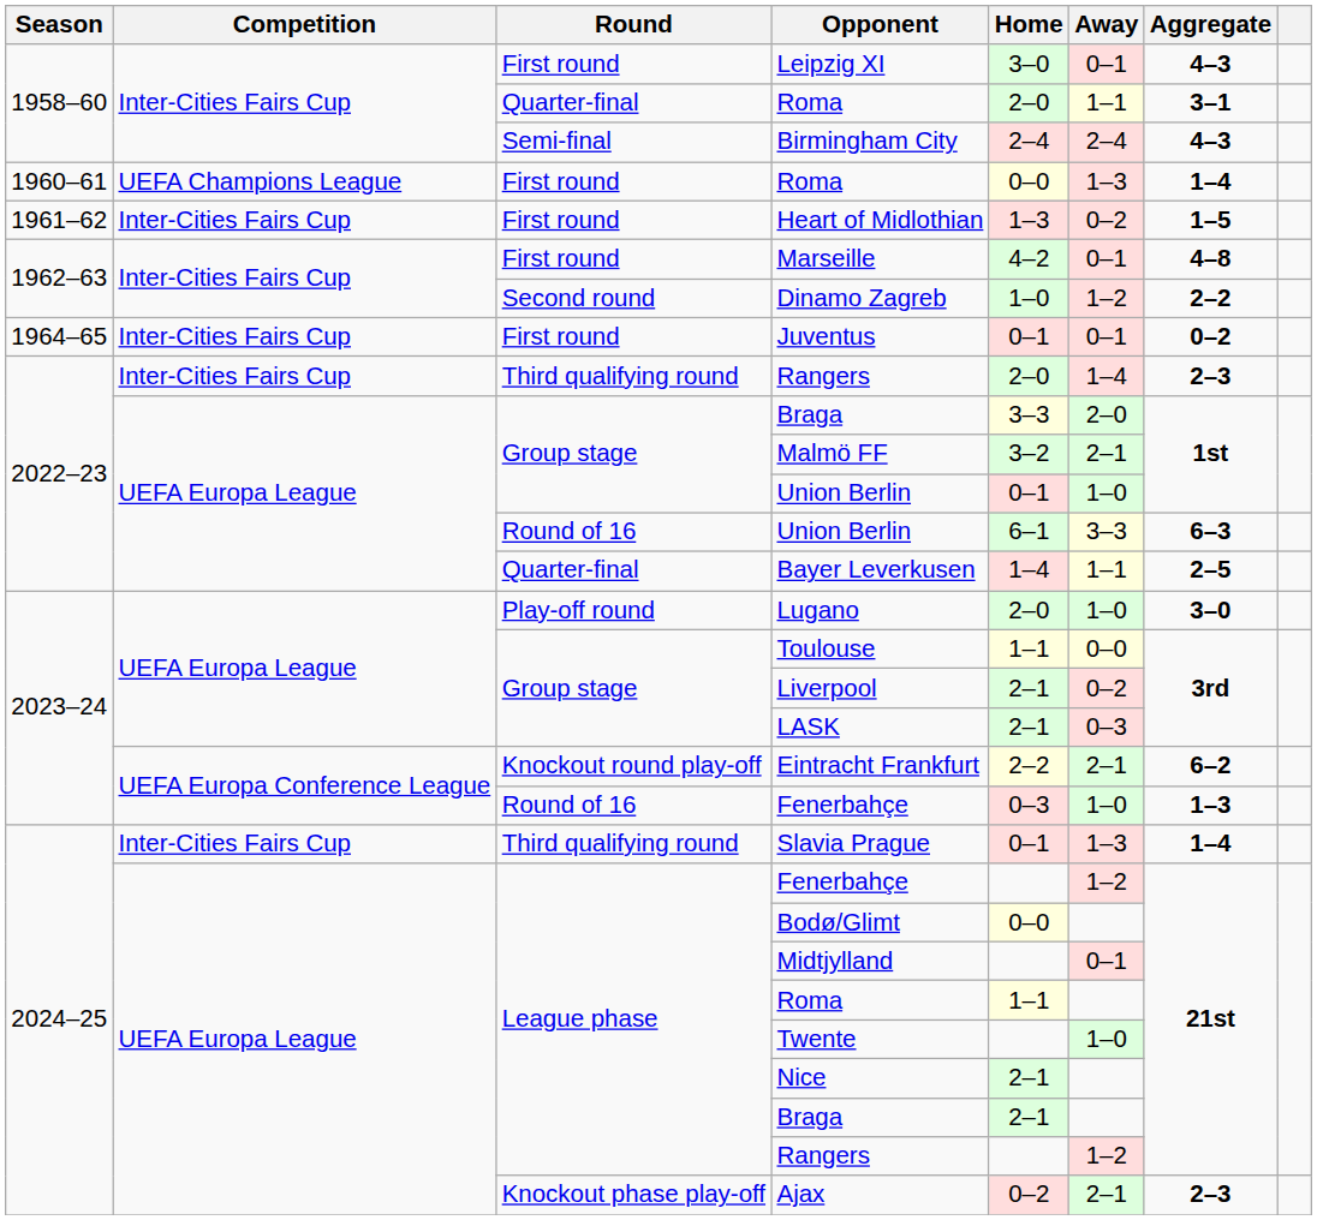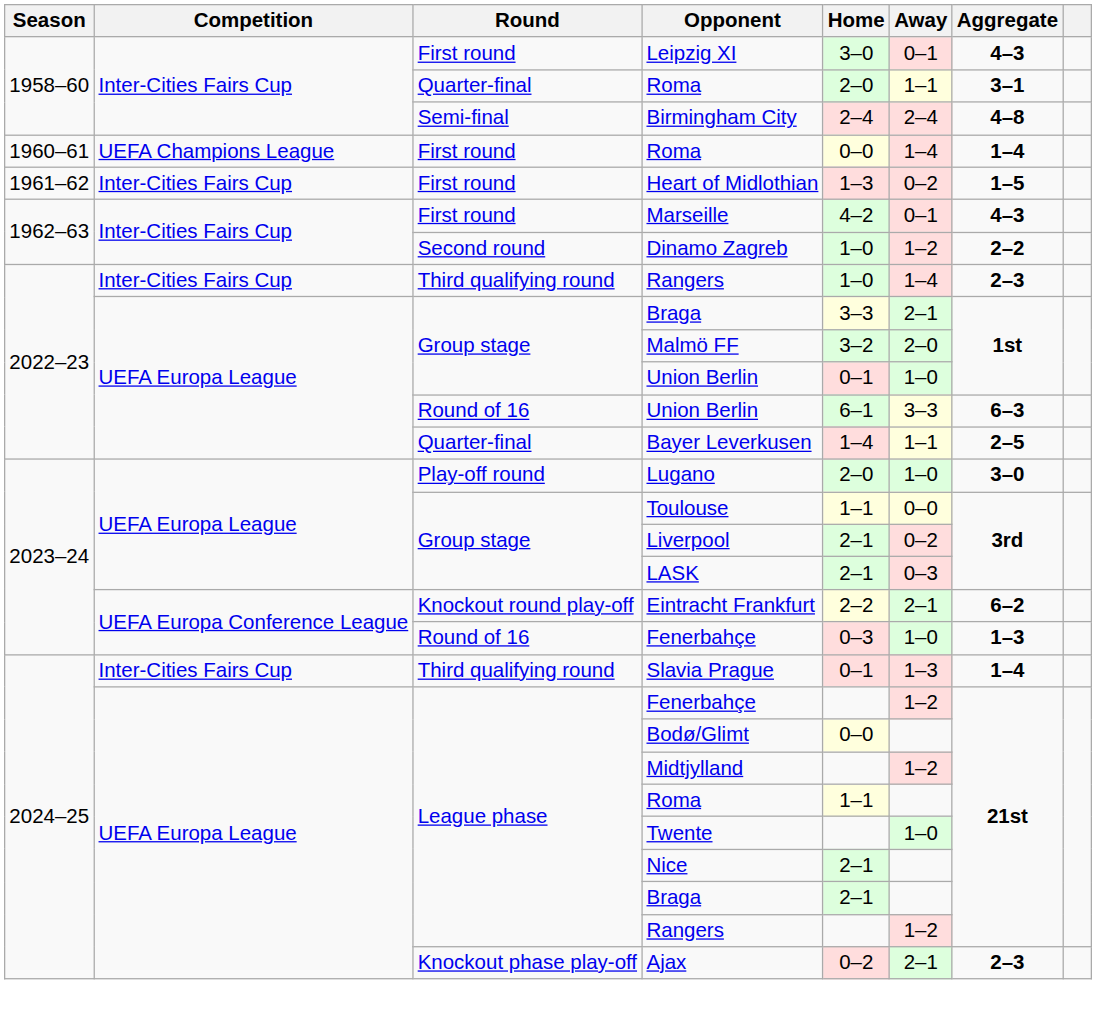Birmingham City | Aggregate: 4–3 -> 4–8
First round / Roma | Away: 1–3 -> 1–4
Marseille | Aggregate: 4–8 -> 4–3
- row: 1964–65 | Inter-Cities Fairs Cup | First round | Juventus | 0–1 | 0–1 | 0–2
Third qualifying round / Rangers | Home: 2–0 -> 1–0
Group stage / Braga | Away: 2–0 -> 2–1
Malmö FF | Away: 2–1 -> 2–0
Midtjylland | Away: 0–1 -> 1–2
